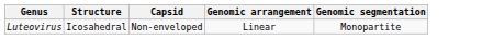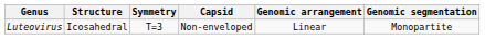+ column: Symmetry | T=3
